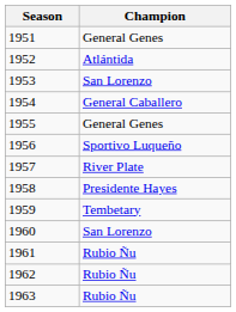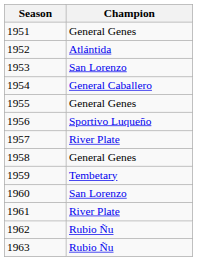1958 | Champion: Presidente Hayes -> General Genes
1961 | Champion: Rubio Ñu -> River Plate
